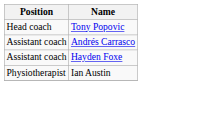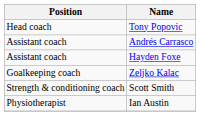+ row: Goalkeeping coach | Zeljko Kalac
+ row: Strength & conditioning coach | Scott Smith
